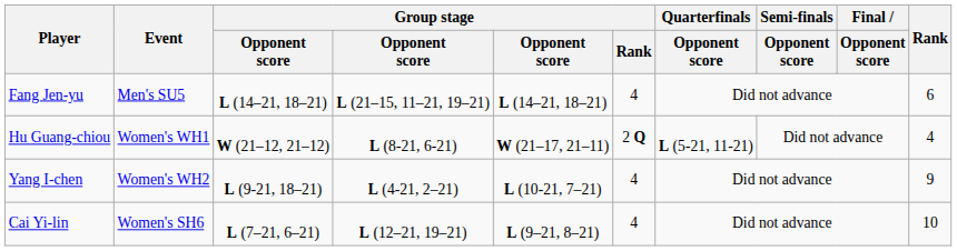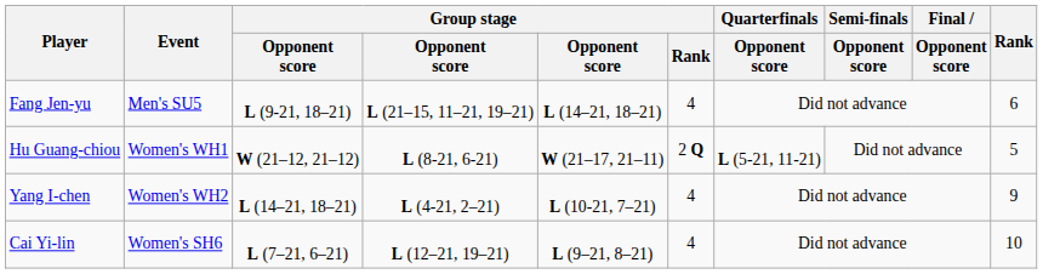Fang Jen-yu | column 3: L (14–21, 18–21) -> L (9-21, 18–21)
Hu Guang-chiou | Rank: 4 -> 5
Yang I-chen | column 3: L (9-21, 18–21) -> L (14–21, 18–21)
